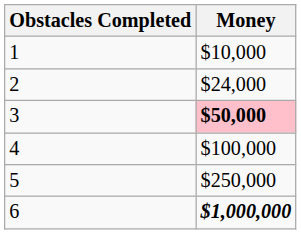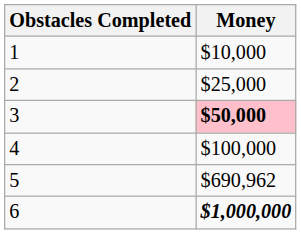2 | Money: $24,000 -> $25,000
5 | Money: $250,000 -> $690,962
